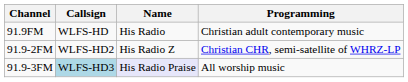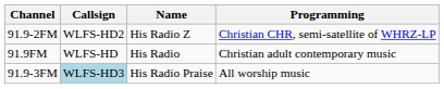rows swapped: 91.9FM <-> 91.9-2FM
91.9-3FM | Name: lavender background -> no background
